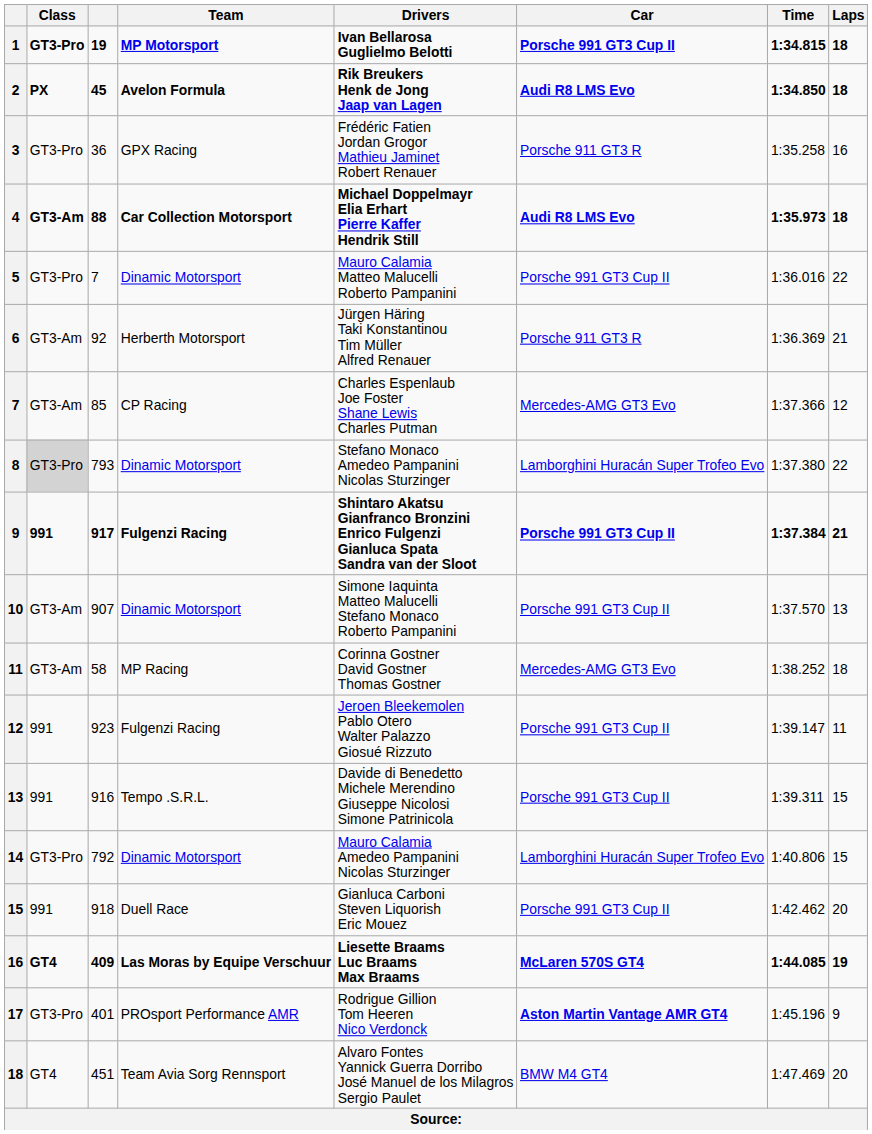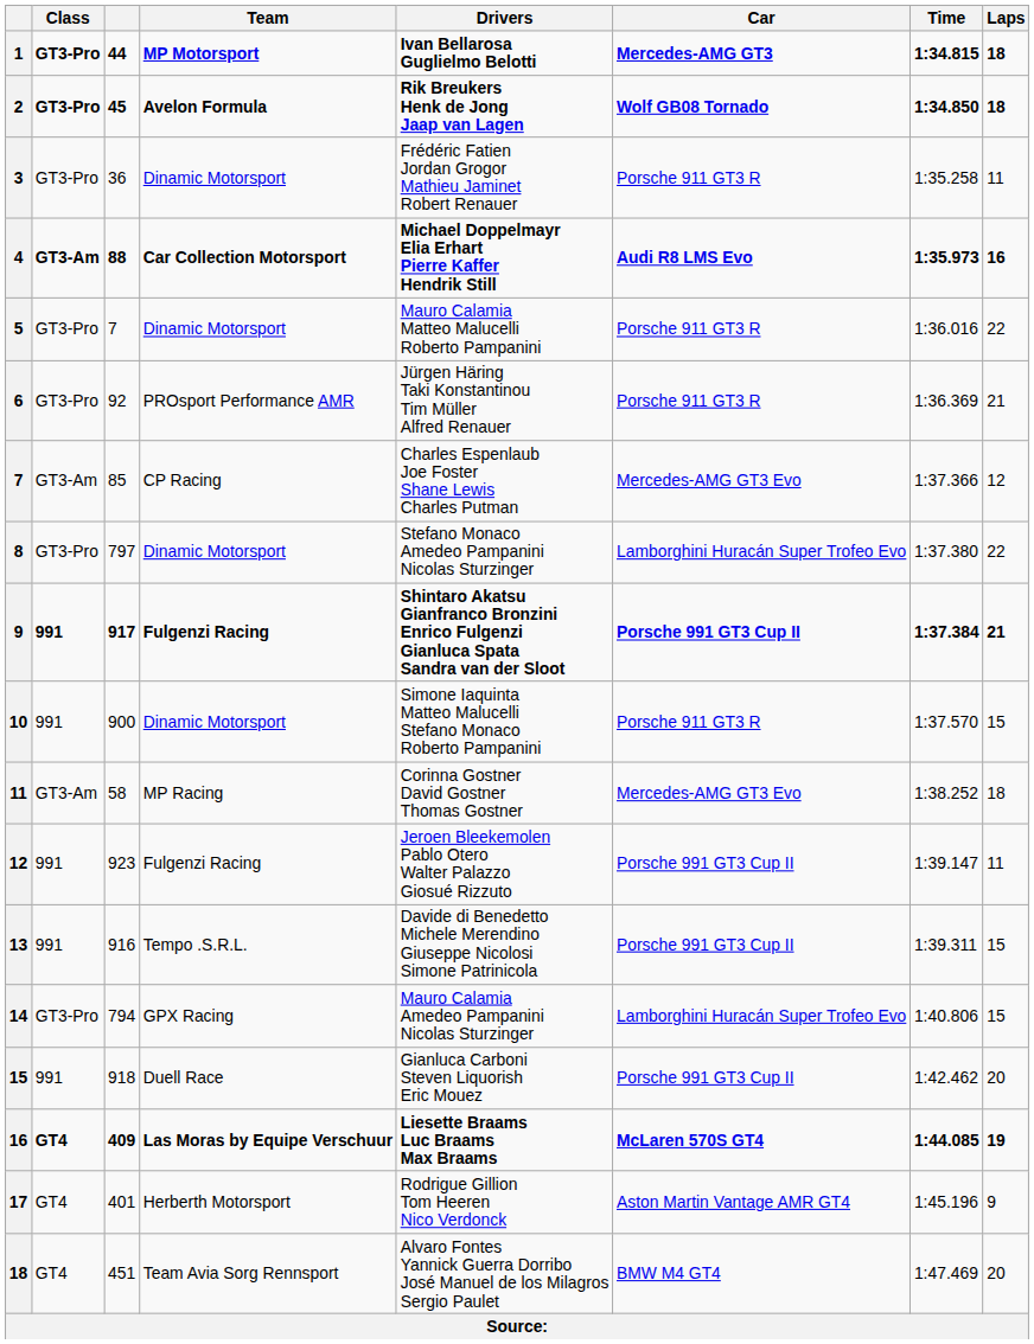1 | column 3: 19 -> 44
1 | Car: Porsche 991 GT3 Cup II -> Mercedes-AMG GT3
2 | Class: PX -> GT3-Pro
2 | Car: Audi R8 LMS Evo -> Wolf GB08 Tornado
3 | Team: GPX Racing -> Dinamic Motorsport
3 | Laps: 16 -> 11
4 | Laps: 18 -> 16
5 | Car: Porsche 991 GT3 Cup II -> Porsche 911 GT3 R
6 | Class: GT3-Am -> GT3-Pro
6 | Team: Herberth Motorsport -> PROsport Performance AMR
8 | Class: lightgrey background -> no background
8 | column 3: 793 -> 797
10 | Class: GT3-Am -> 991
10 | column 3: 907 -> 900
10 | Car: Porsche 991 GT3 Cup II -> Porsche 911 GT3 R
10 | Laps: 13 -> 15
14 | column 3: 792 -> 794
14 | Team: Dinamic Motorsport -> GPX Racing
17 | Class: GT3-Pro -> GT4
17 | Team: PROsport Performance AMR -> Herberth Motorsport
17 | Car: bold -> normal
